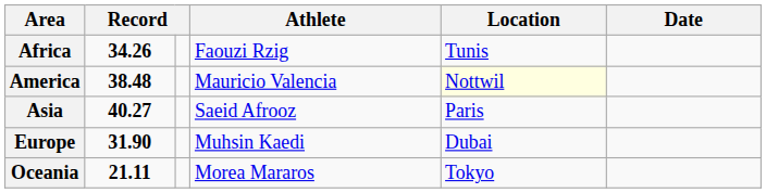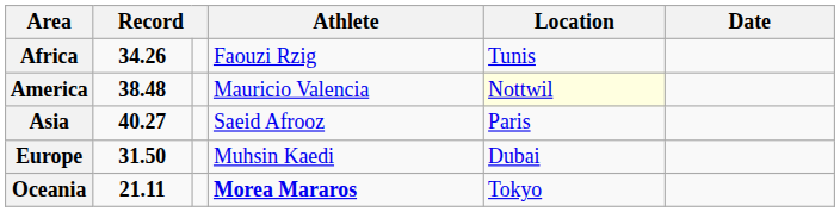Europe | column 2: 31.90 -> 31.50
Oceania | Athlete: normal -> bold
